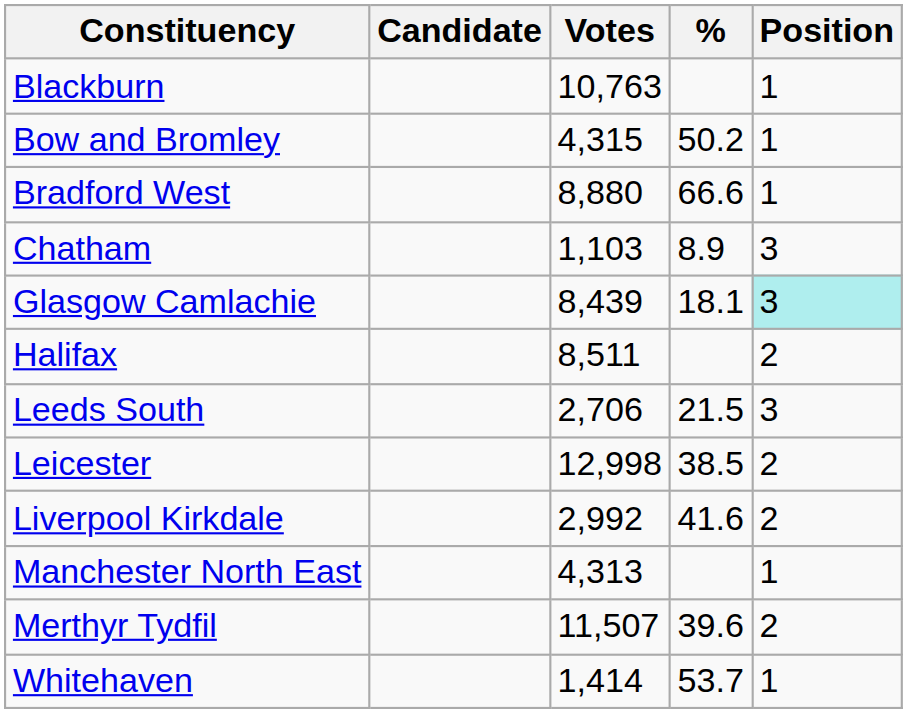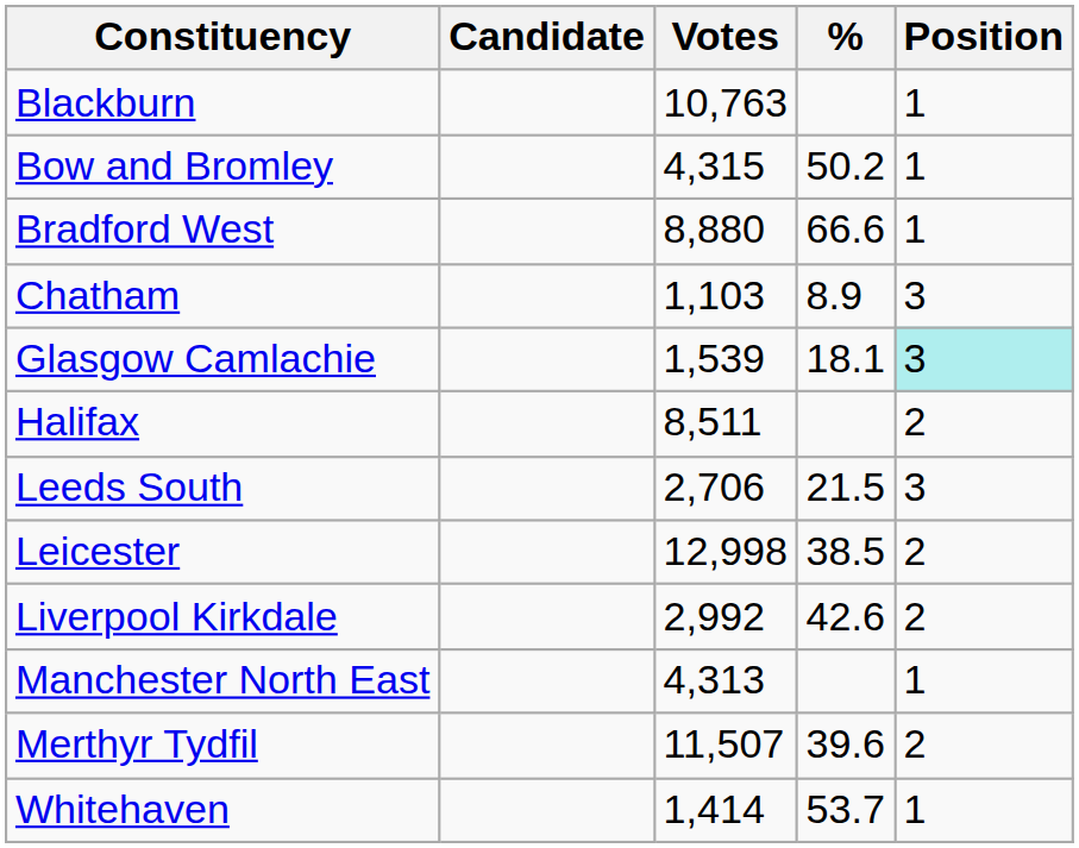Glasgow Camlachie | Votes: 8,439 -> 1,539
Liverpool Kirkdale | %: 41.6 -> 42.6
